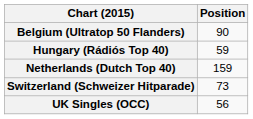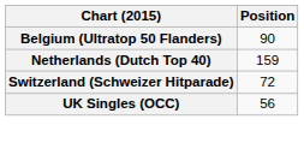- row: Hungary (Rádiós Top 40) | 59
Switzerland (Schweizer Hitparade) | Position: 73 -> 72
